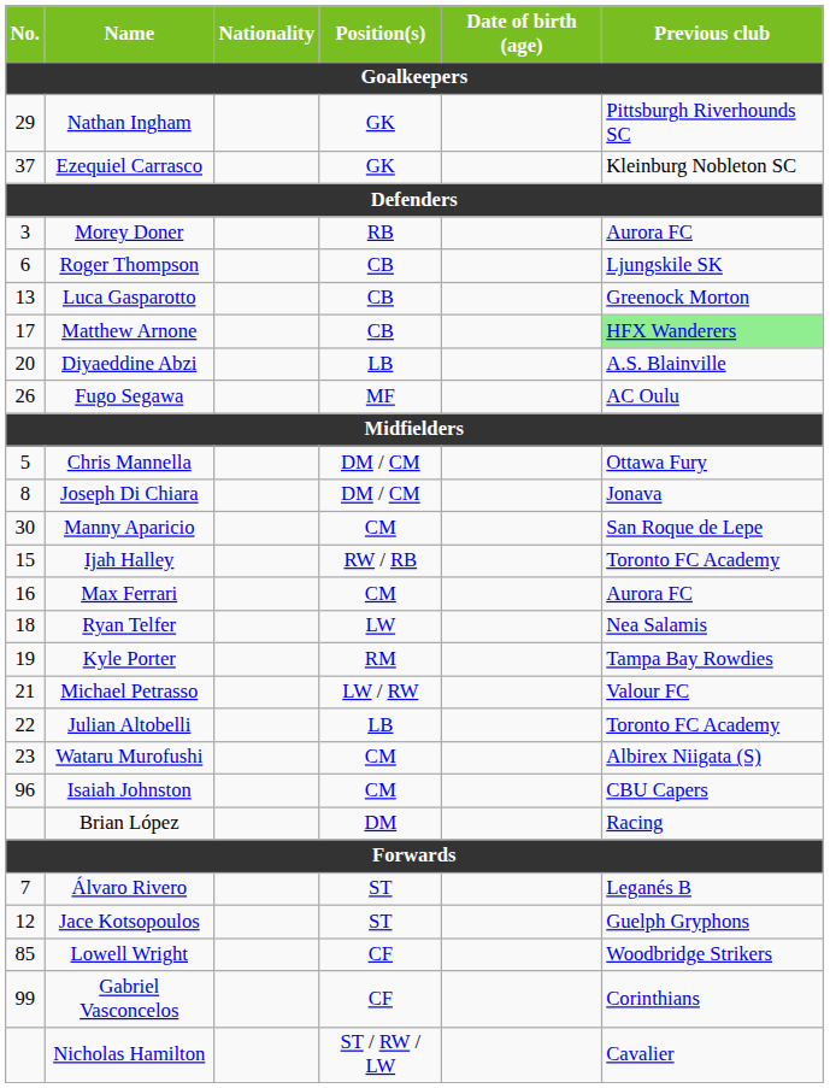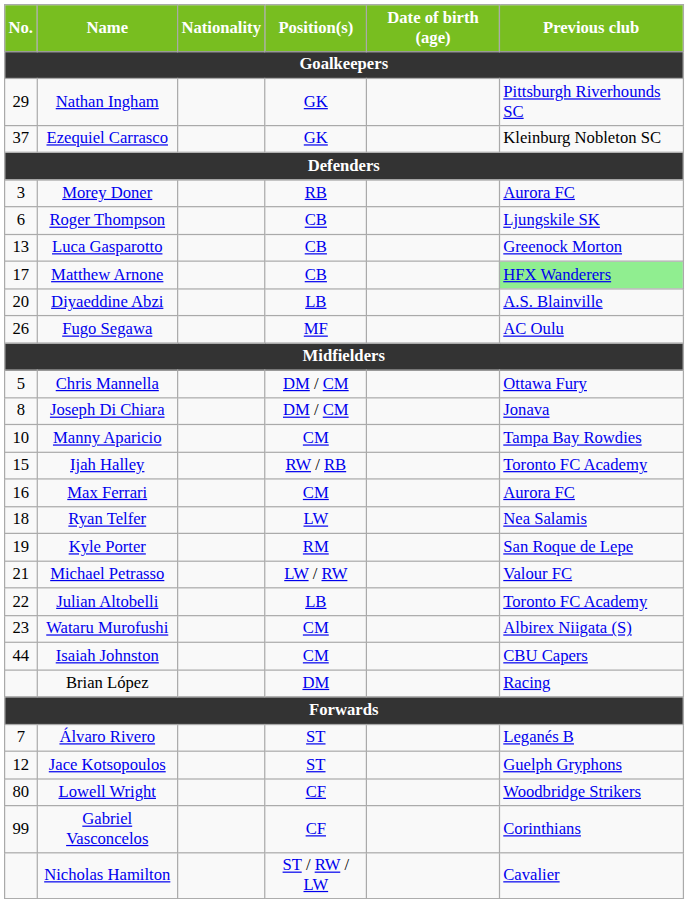Manny Aparicio | No.: 30 -> 10
Manny Aparicio | Previous club: San Roque de Lepe -> Tampa Bay Rowdies
Kyle Porter | Previous club: Tampa Bay Rowdies -> San Roque de Lepe
Isaiah Johnston | No.: 96 -> 44
Lowell Wright | No.: 85 -> 80
